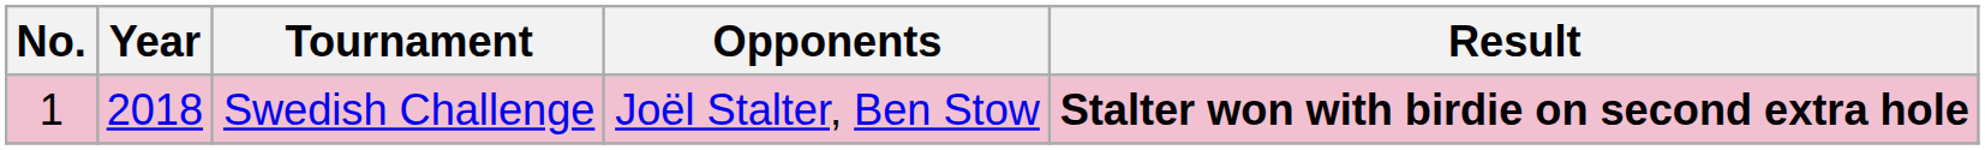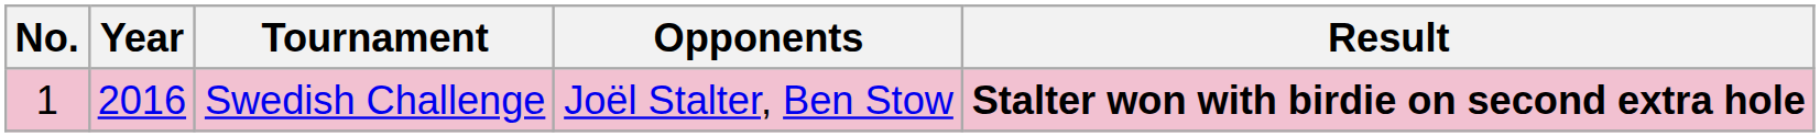Swedish Challenge | Year: 2018 -> 2016
